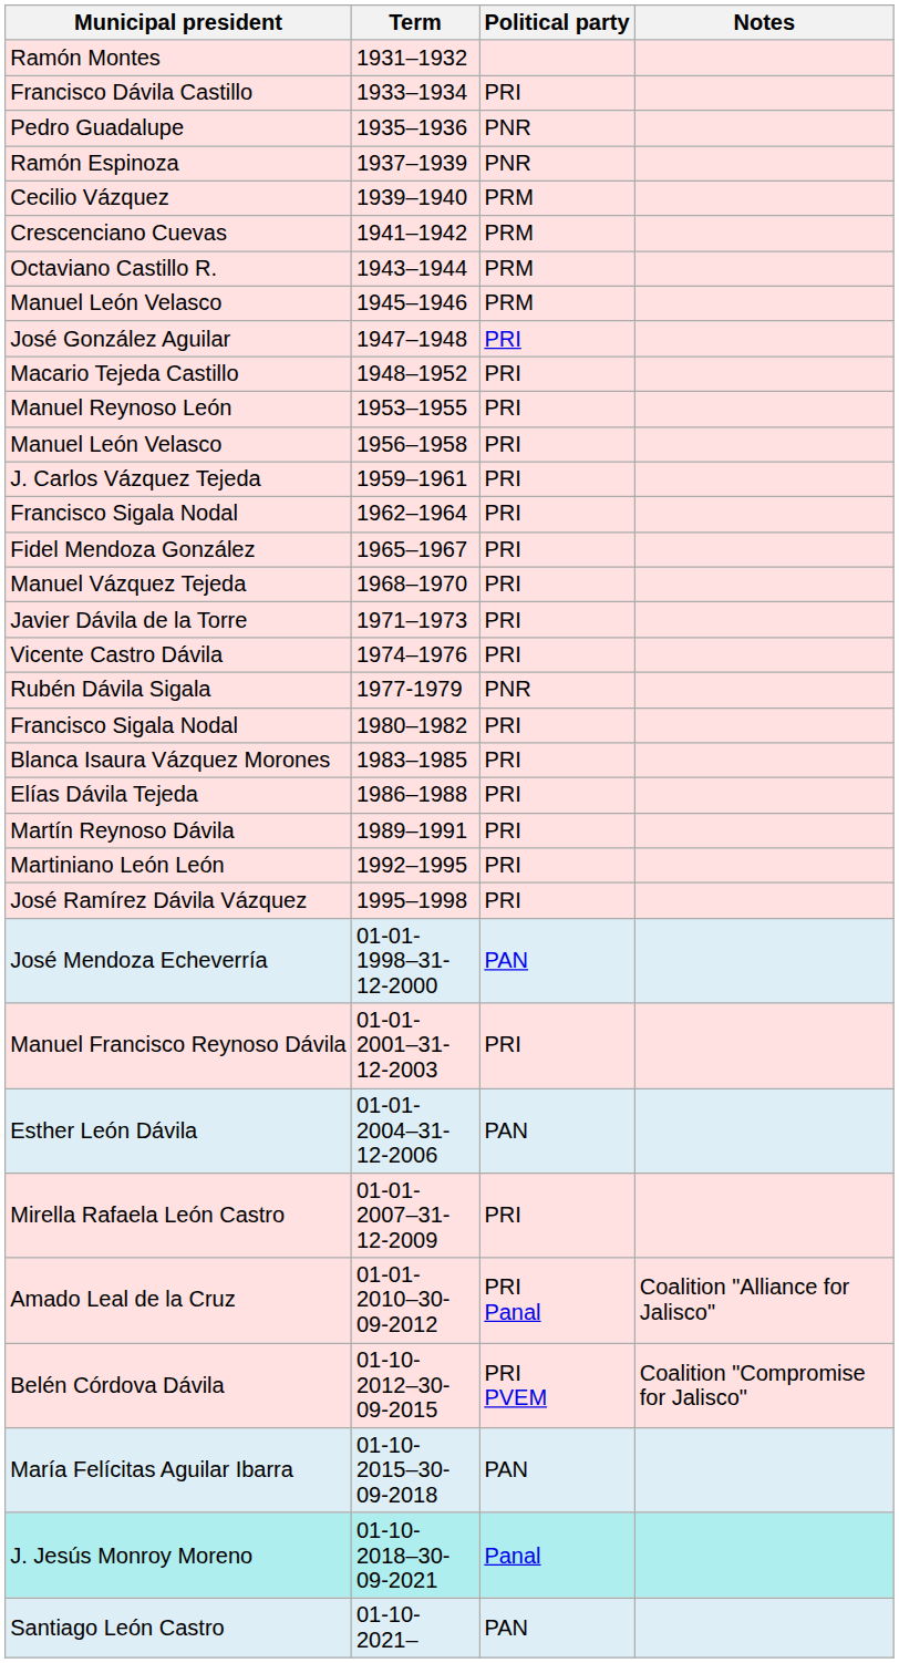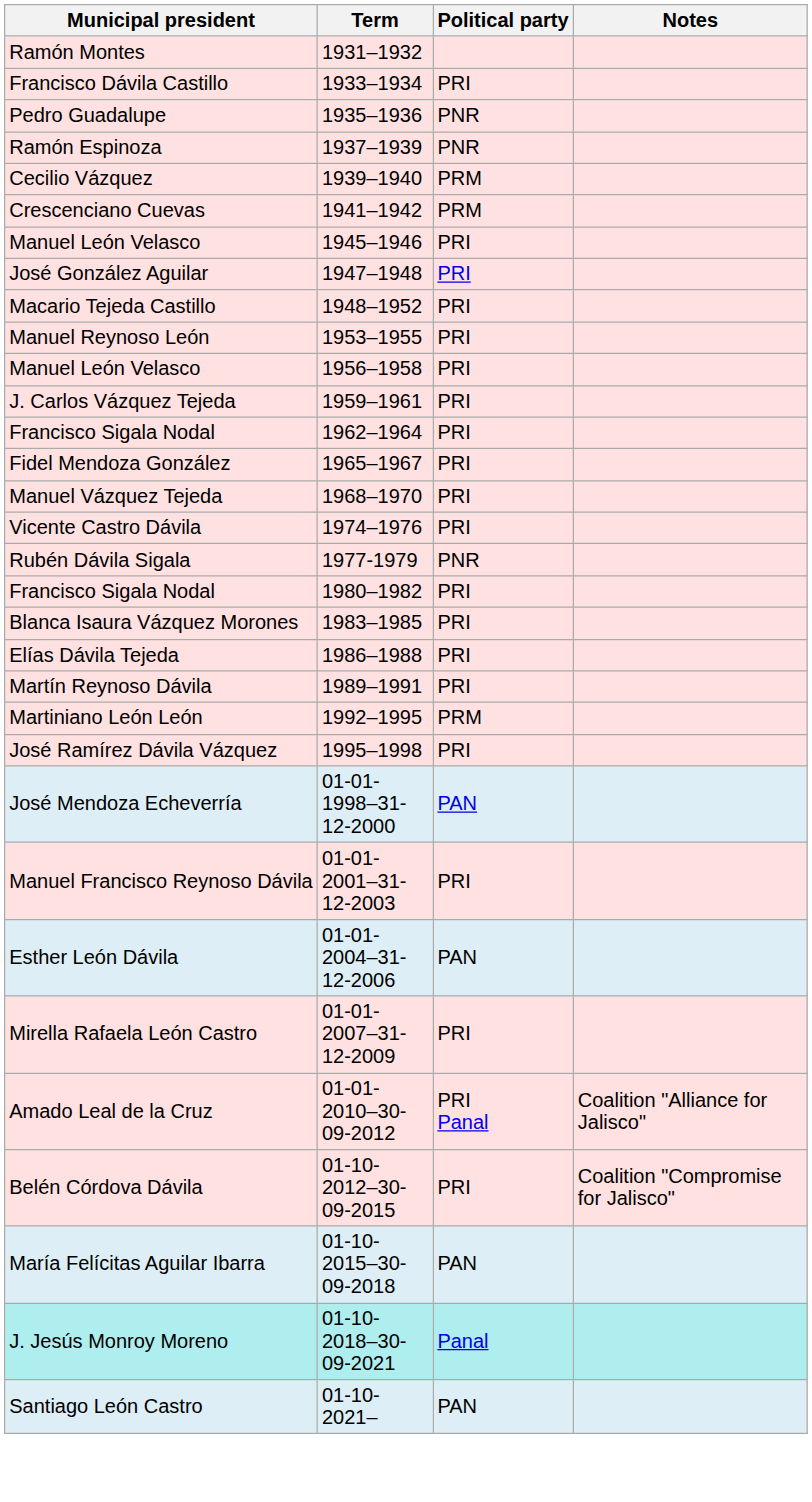- row: Octaviano Castillo R. | 1943–1944 | PRM
Manuel León Velasco / 1945–1946 | Political party: PRM -> PRI
- row: Javier Dávila de la Torre | 1971–1973 | PRI
Martiniano León León | Political party: PRI -> PRM
Belén Córdova Dávila | Political party: PRI PVEM -> PRI
